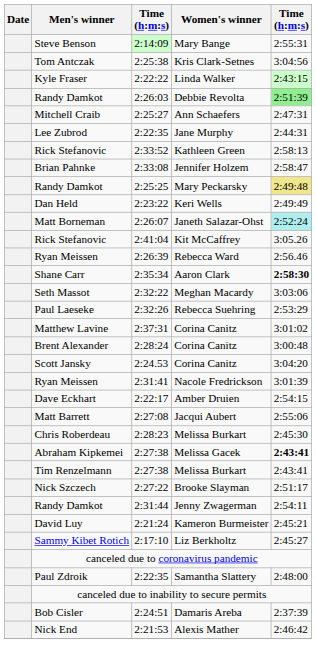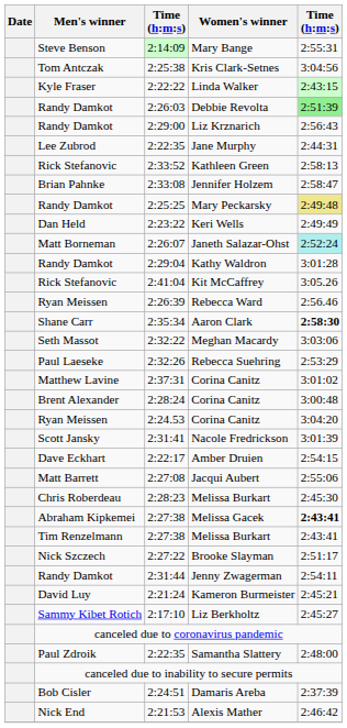+ row: Randy Damkot | 2:29:00 | Liz Krznarich | 2:56:43
- row: Mitchell Craib | 2:25:27 | Ann Schaefers | 2:47:31
+ row: Randy Damkot | 2:29:04 | Kathy Waldron | 3:01:28
2:24.53 / Corina Canitz | Men's winner: Scott Jansky -> Ryan Meissen
Nacole Fredrickson | Men's winner: Ryan Meissen -> Scott Jansky
